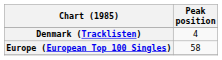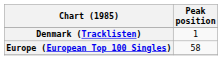Denmark (Tracklisten) | Peak position: 4 -> 1
